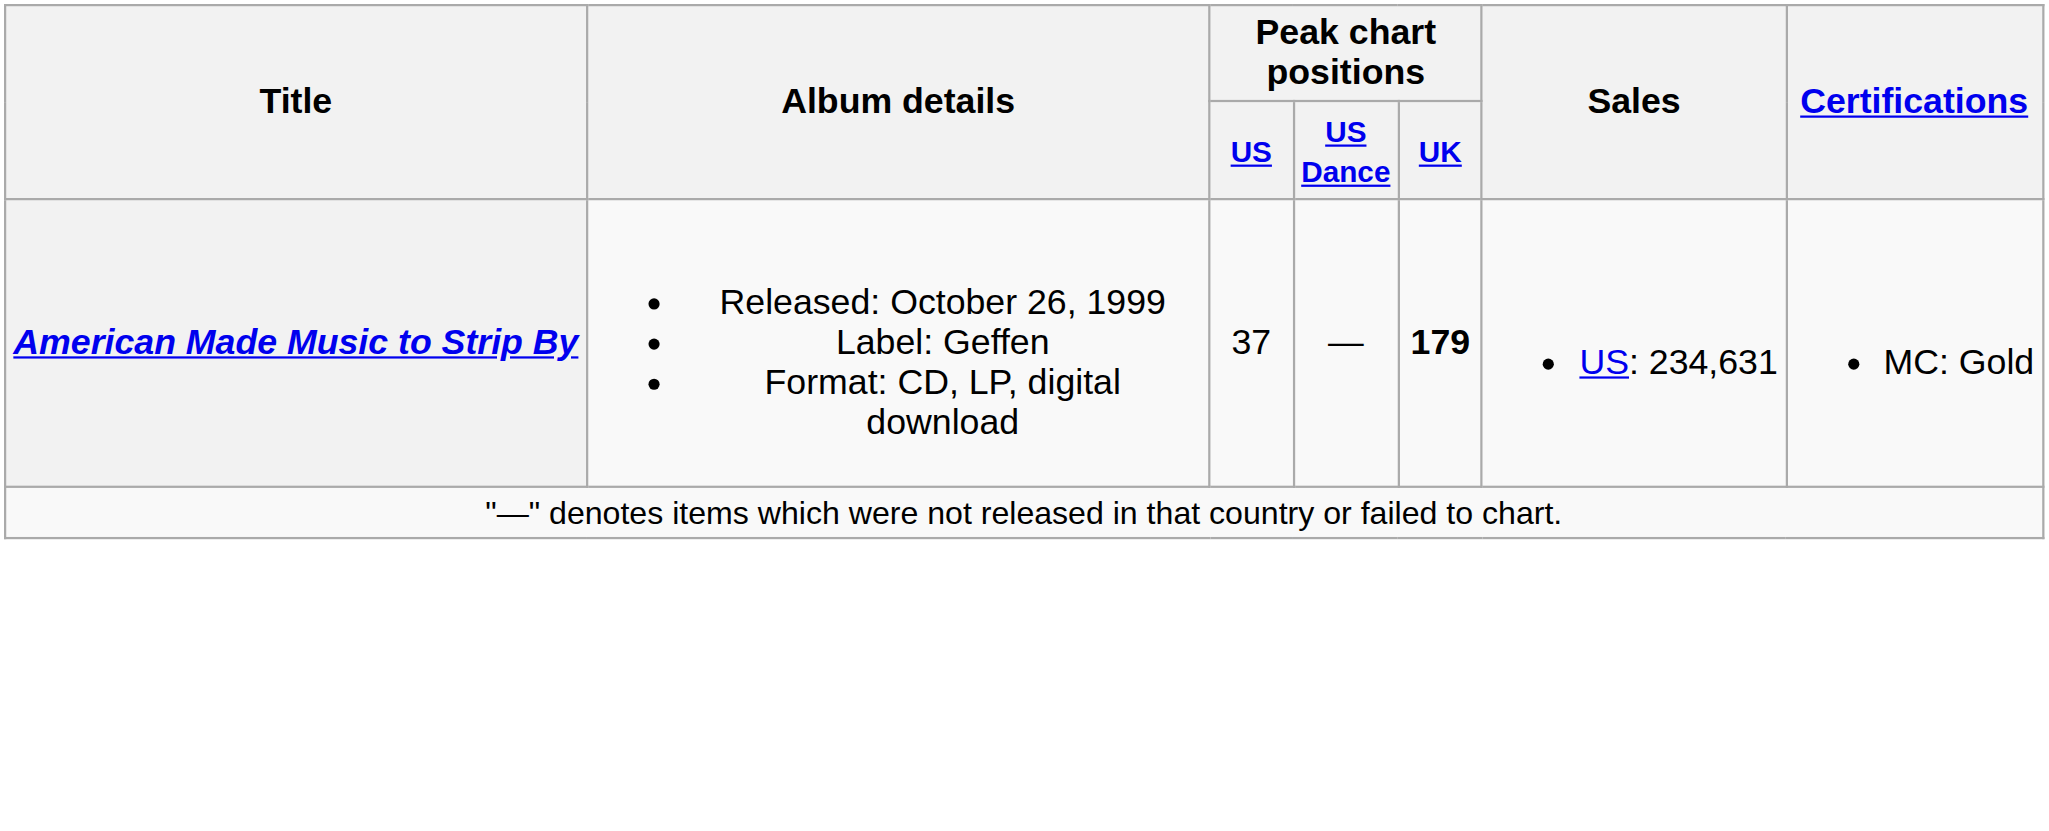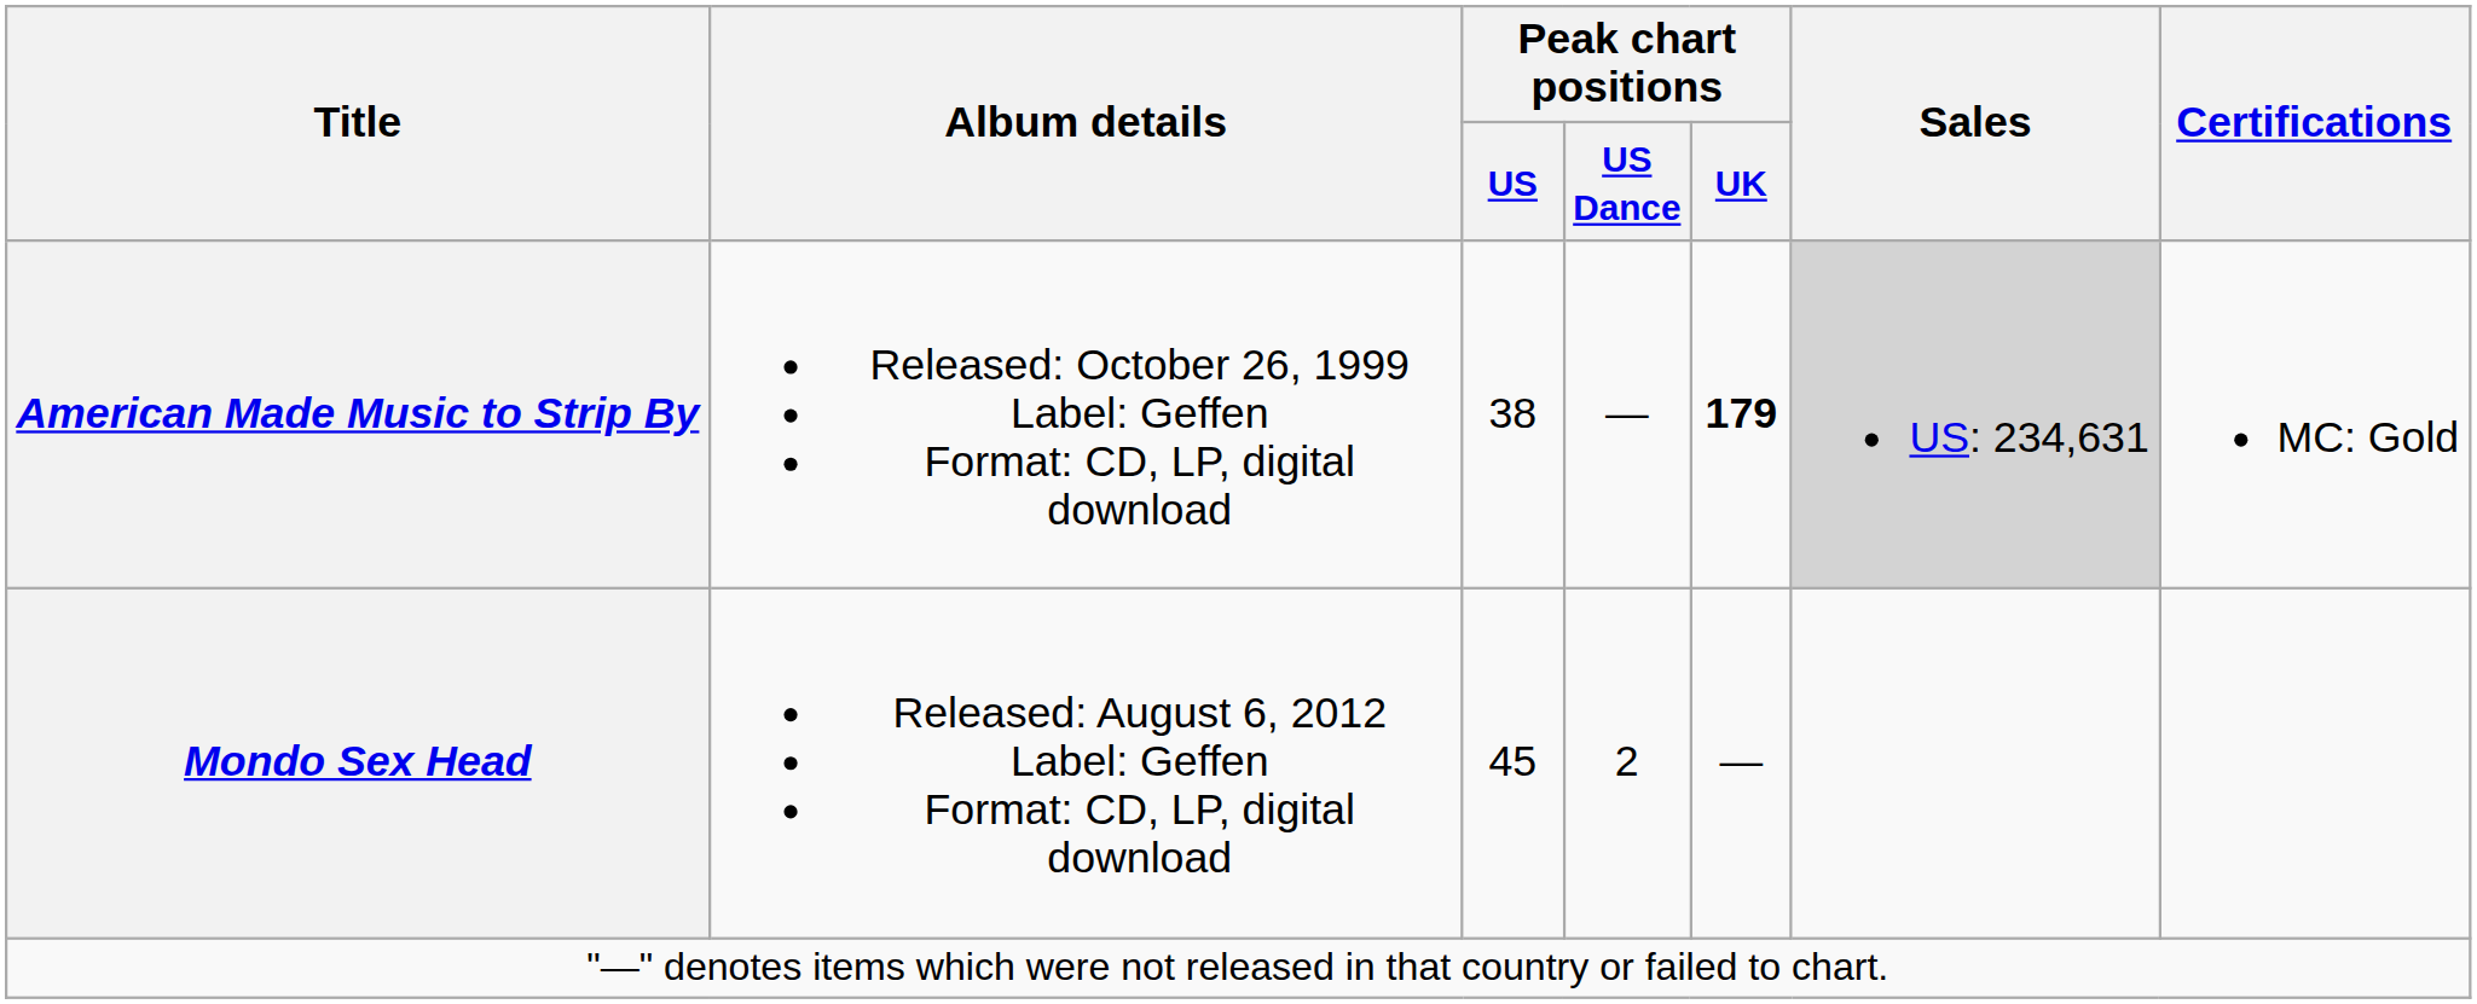American Made Music to Strip By | Peak chart positions / US: 37 -> 38
American Made Music to Strip By | Sales: no background -> lightgrey background
+ row: Mondo Sex Head | Released: August 6, 2012 Label: Geffen Format: CD, LP, digital download | 45 | 2 | —
